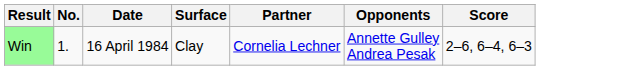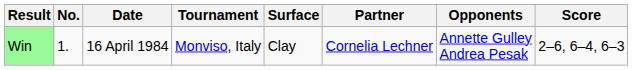+ column: Tournament | Monviso, Italy
